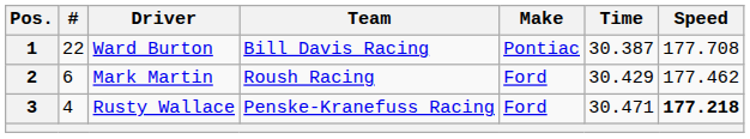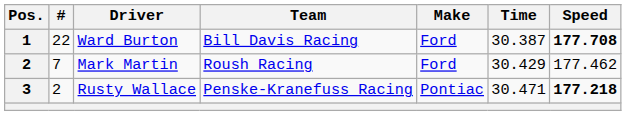Ward Burton | Make: Pontiac -> Ford
Ward Burton | Speed: normal -> bold
Mark Martin | #: 6 -> 7
Rusty Wallace | #: 4 -> 2
Rusty Wallace | Make: Ford -> Pontiac
